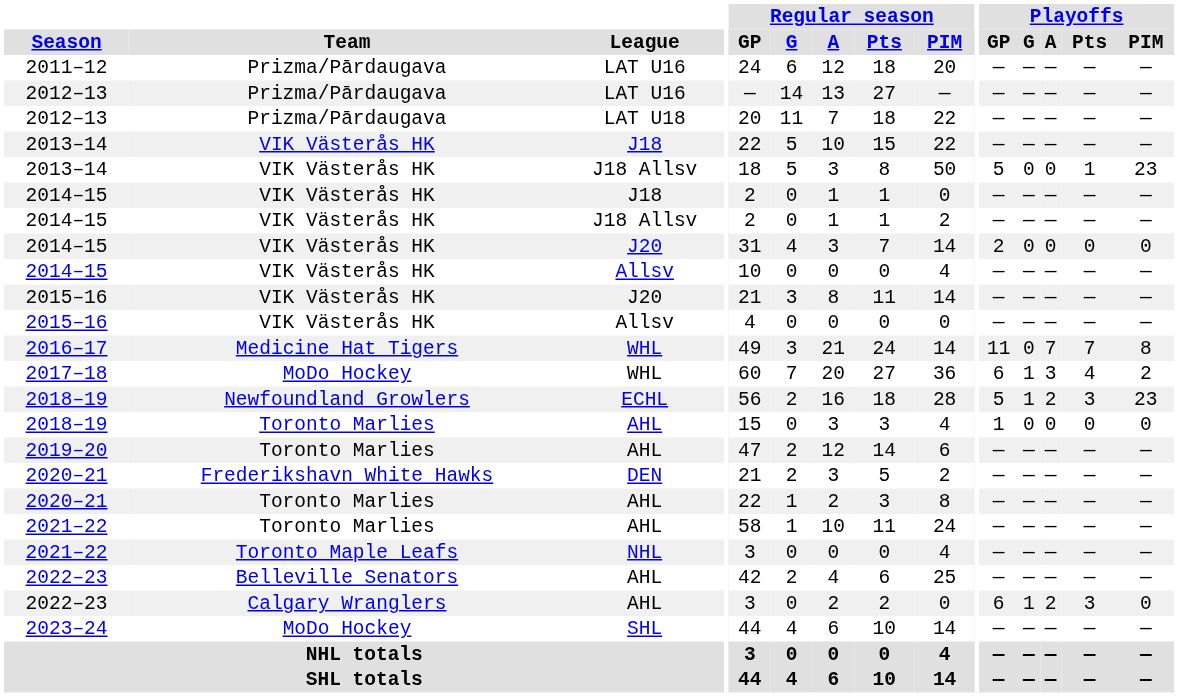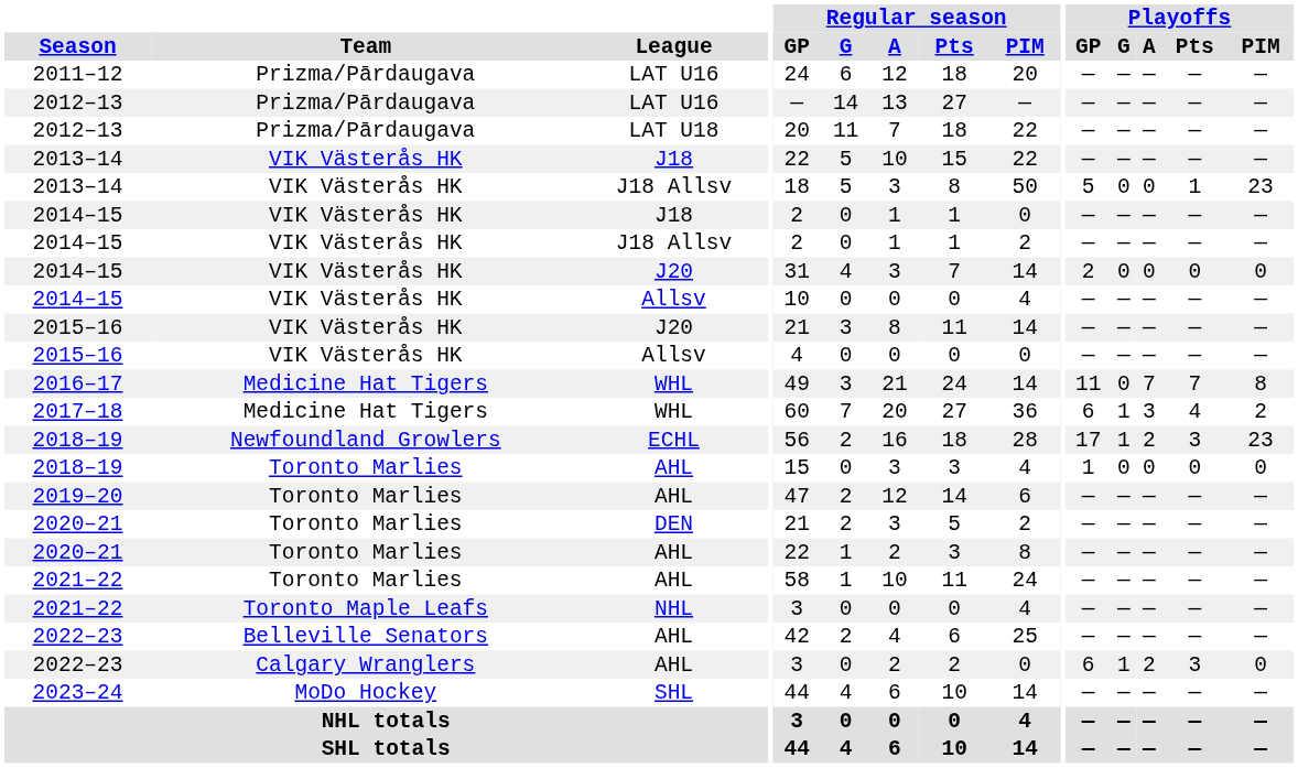2017–18 | Team: MoDo Hockey -> Medicine Hat Tigers
2018–19 / ECHL | Playoffs / GP: 5 -> 17
2020–21 / DEN | Team: Frederikshavn White Hawks -> Toronto Marlies
